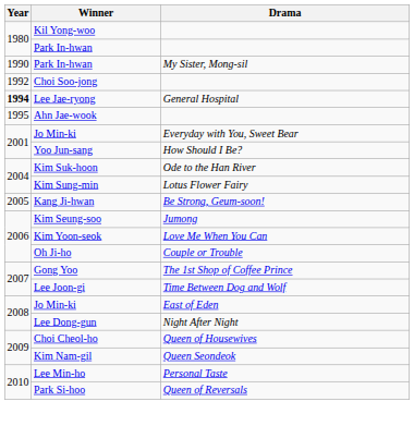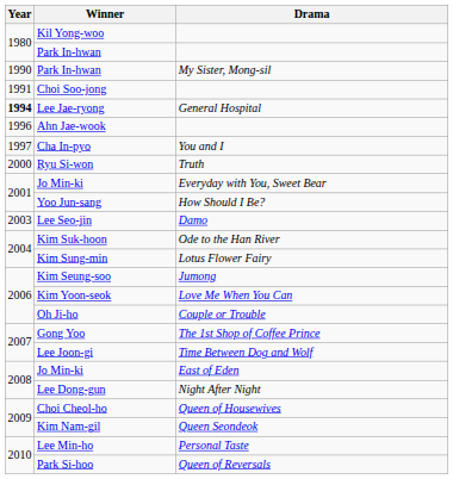Choi Soo-jong | Year: 1992 -> 1991
Ahn Jae-wook | Year: 1995 -> 1996
+ row: 1997 | Cha In-pyo | You and I
+ row: 2000 | Ryu Si-won | Truth
+ row: 2003 | Lee Seo-jin | Damo
- row: 2005 | Kang Ji-hwan | Be Strong, Geum-soon!
